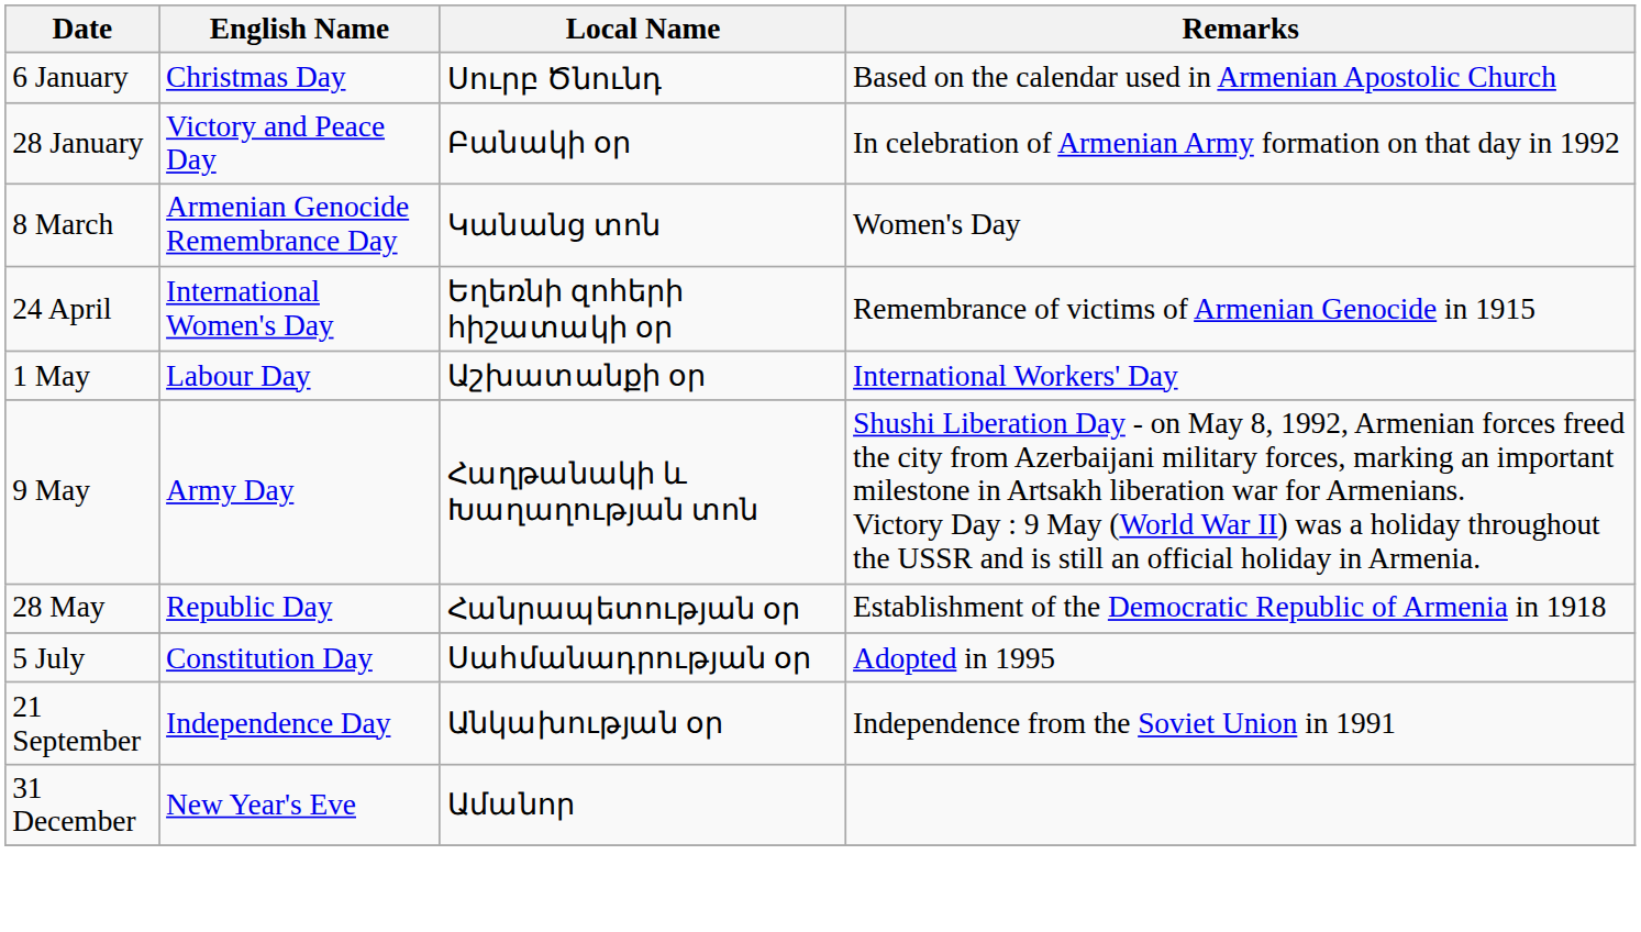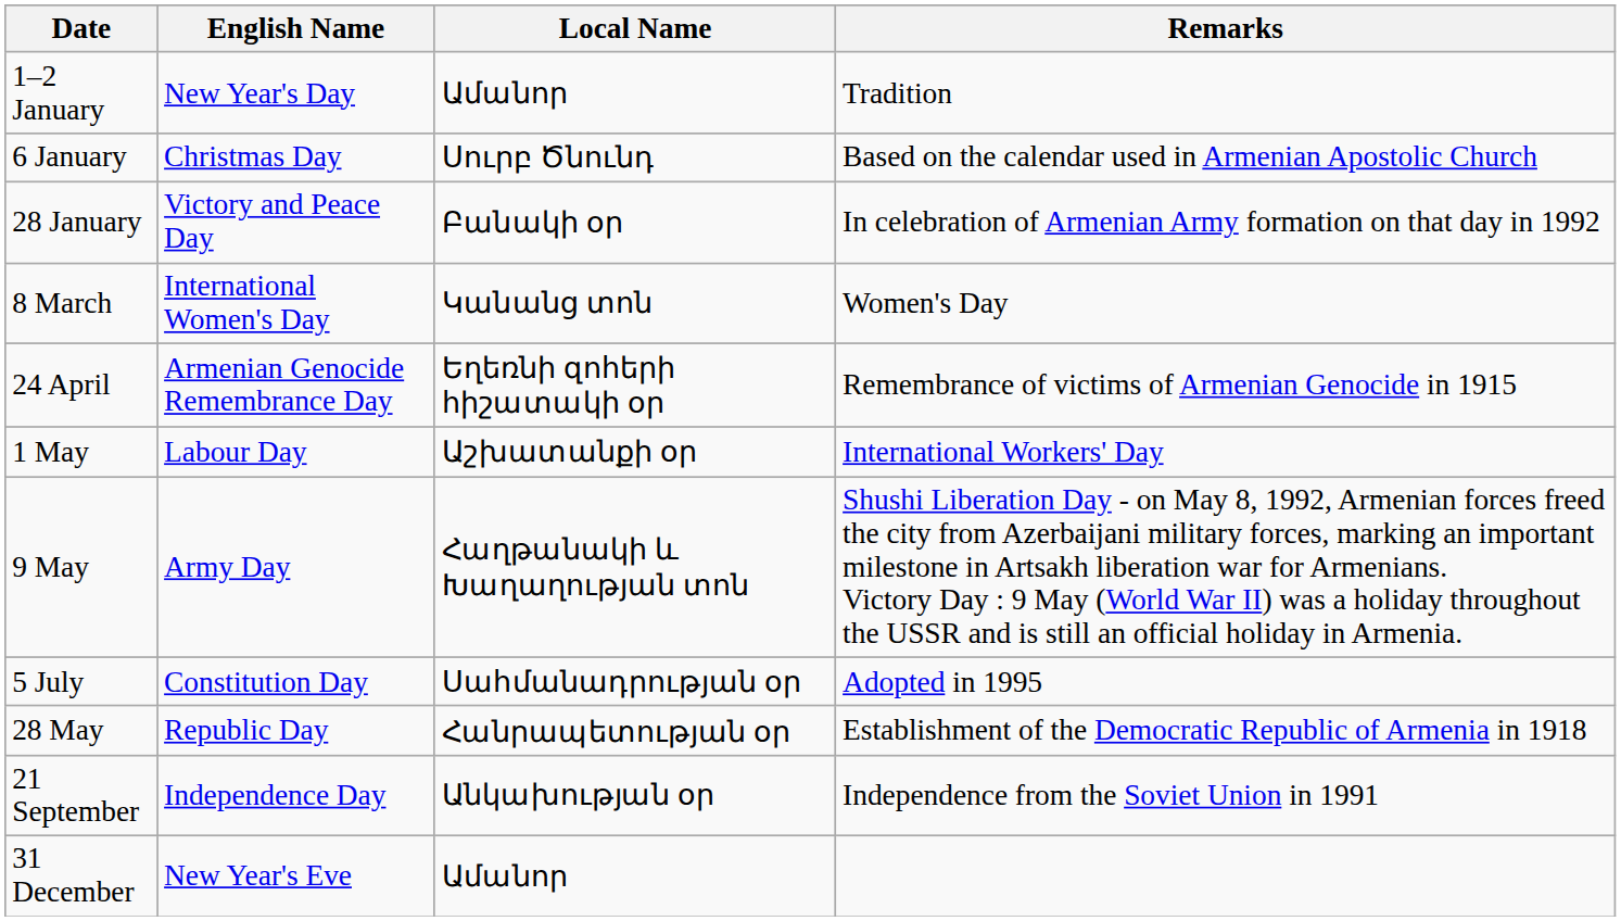+ row: 1–2 January | New Year's Day | Ամանոր | Tradition
8 March | English Name: Armenian Genocide Remembrance Day -> International Women's Day
24 April | English Name: International Women's Day -> Armenian Genocide Remembrance Day
rows swapped: 28 May <-> 5 July
